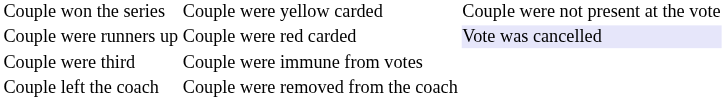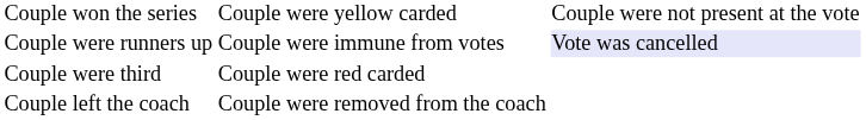Couple were runners up | column 2: Couple were red carded -> Couple were immune from votes
Couple were third | column 2: Couple were immune from votes -> Couple were red carded
